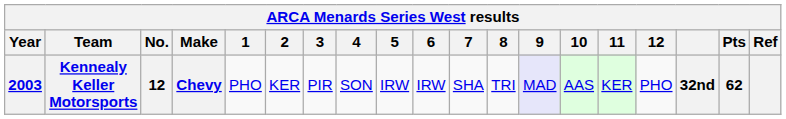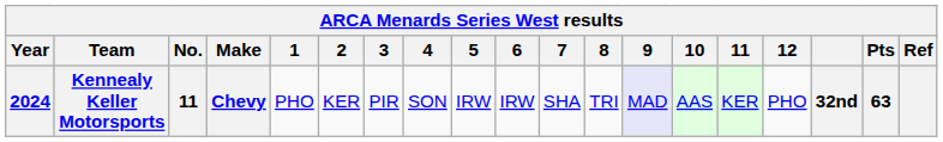Kennealy Keller Motorsports | Year: 2003 -> 2024
Kennealy Keller Motorsports | No.: 12 -> 11
Kennealy Keller Motorsports | Pts: 62 -> 63
